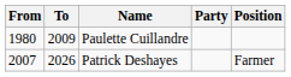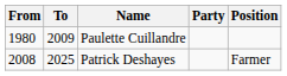Patrick Deshayes | From: 2007 -> 2008
Patrick Deshayes | To: 2026 -> 2025
